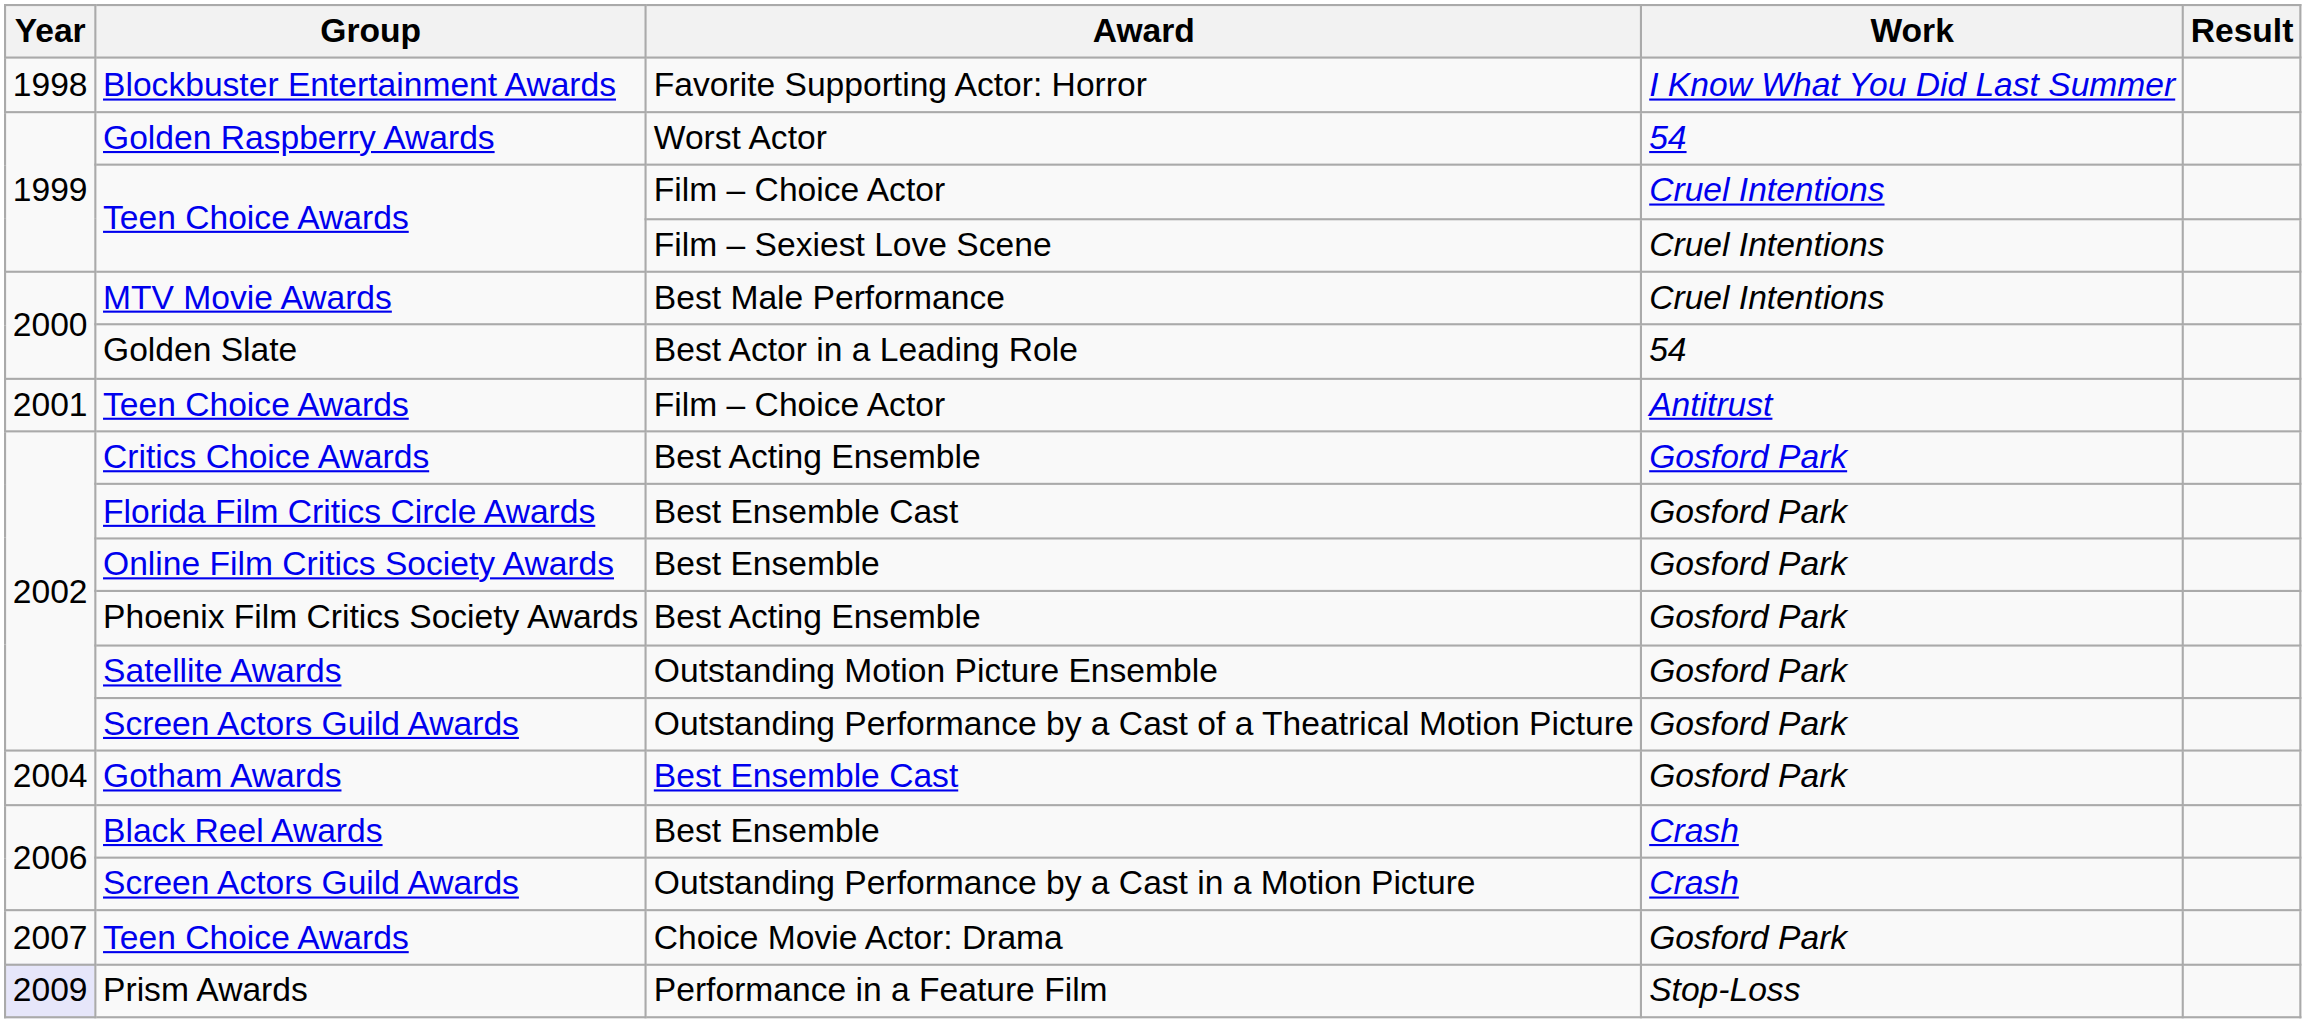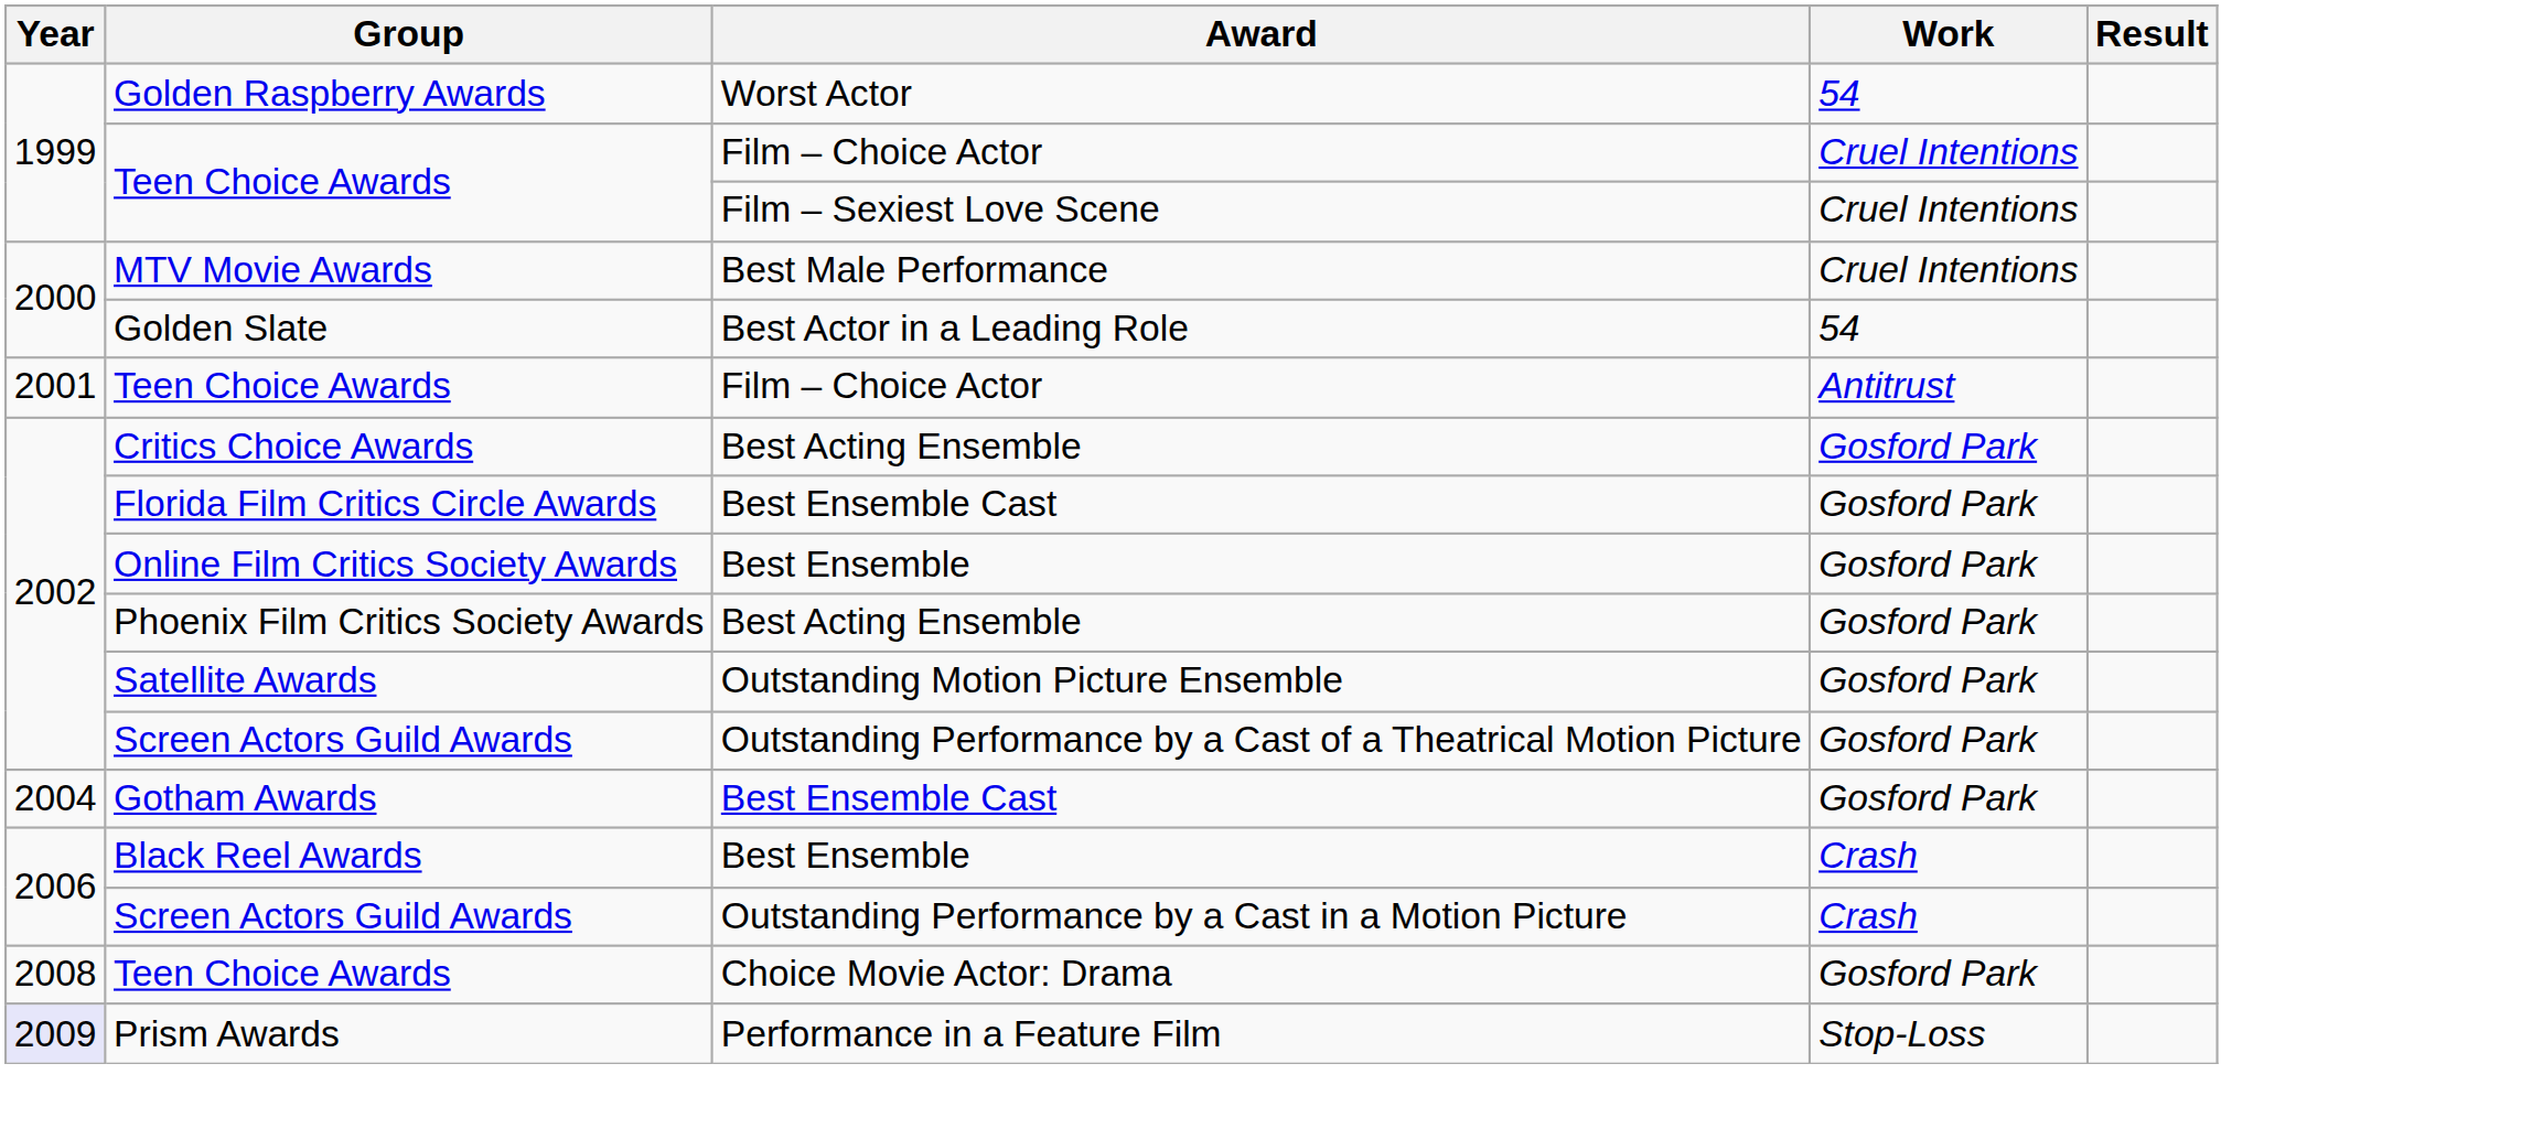- row: 1998 | Blockbuster Entertainment Awards | Favorite Supporting Actor: Horror | I Know What You Did Last Summer
Teen Choice Awards / Choice Movie Actor: Drama | Year: 2007 -> 2008
